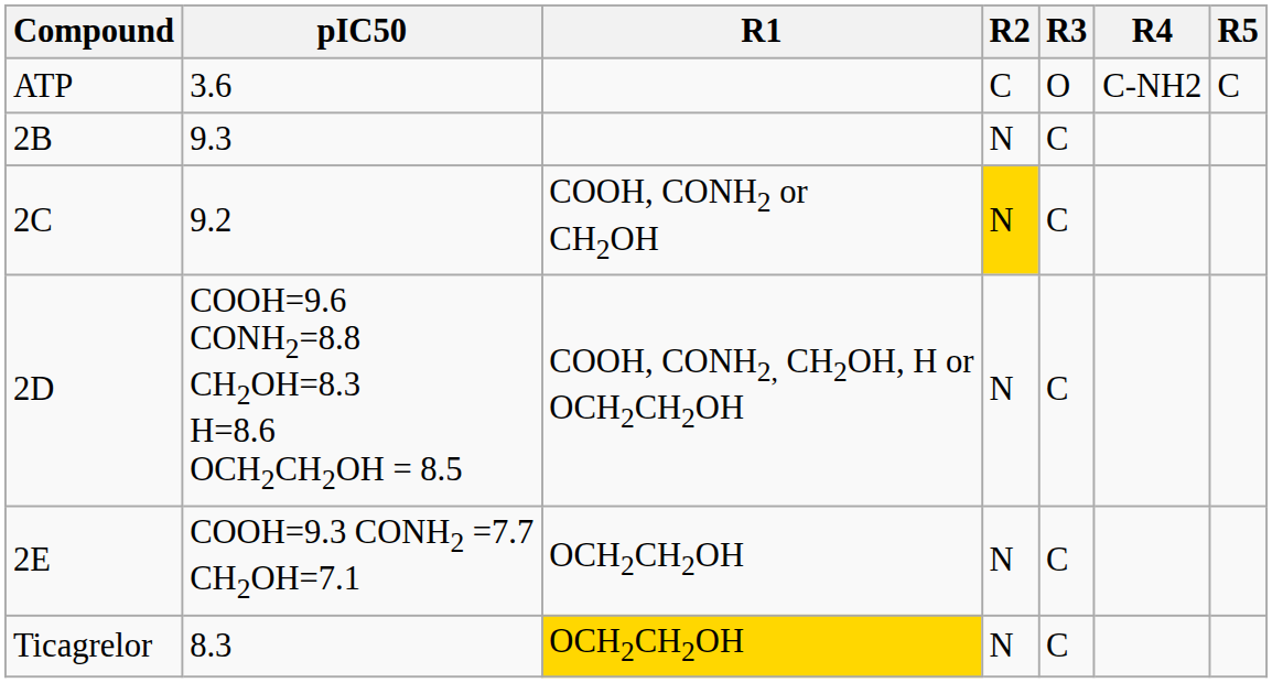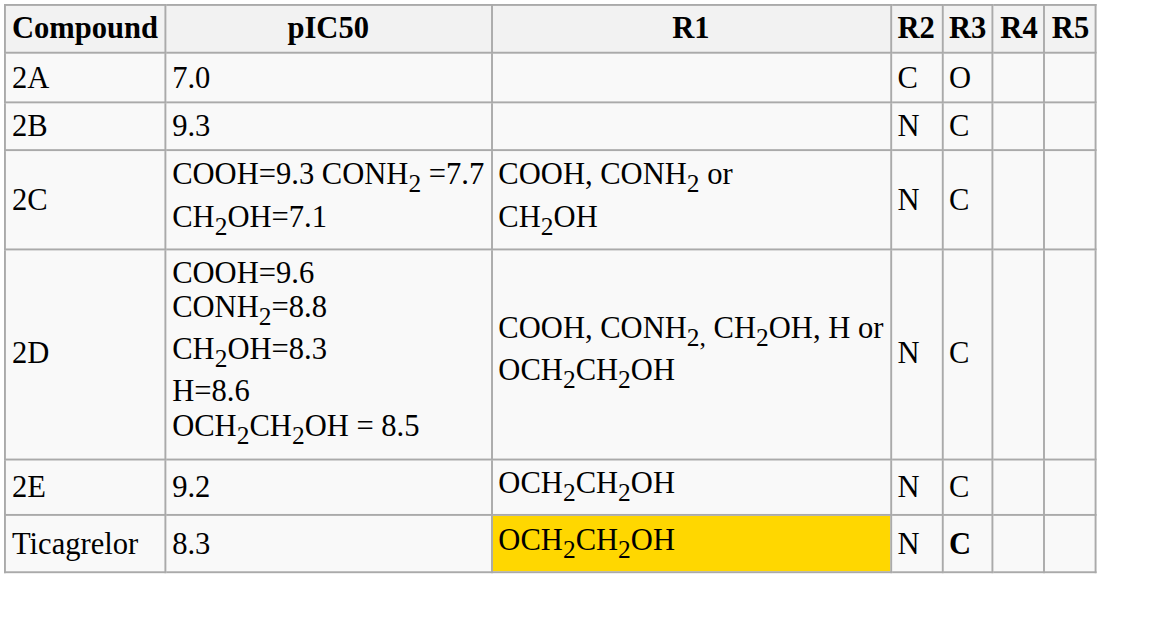- row: ATP | 3.6 | C | O | C-NH2 | C
+ row: 2A | 7.0 | C | O
2C | pIC50: 9.2 -> COOH=9.3 CONH2 =7.7 CH2OH=7.1
2C | R2: gold background -> no background
2E | pIC50: COOH=9.3 CONH2 =7.7 CH2OH=7.1 -> 9.2
Ticagrelor | R3: normal -> bold
